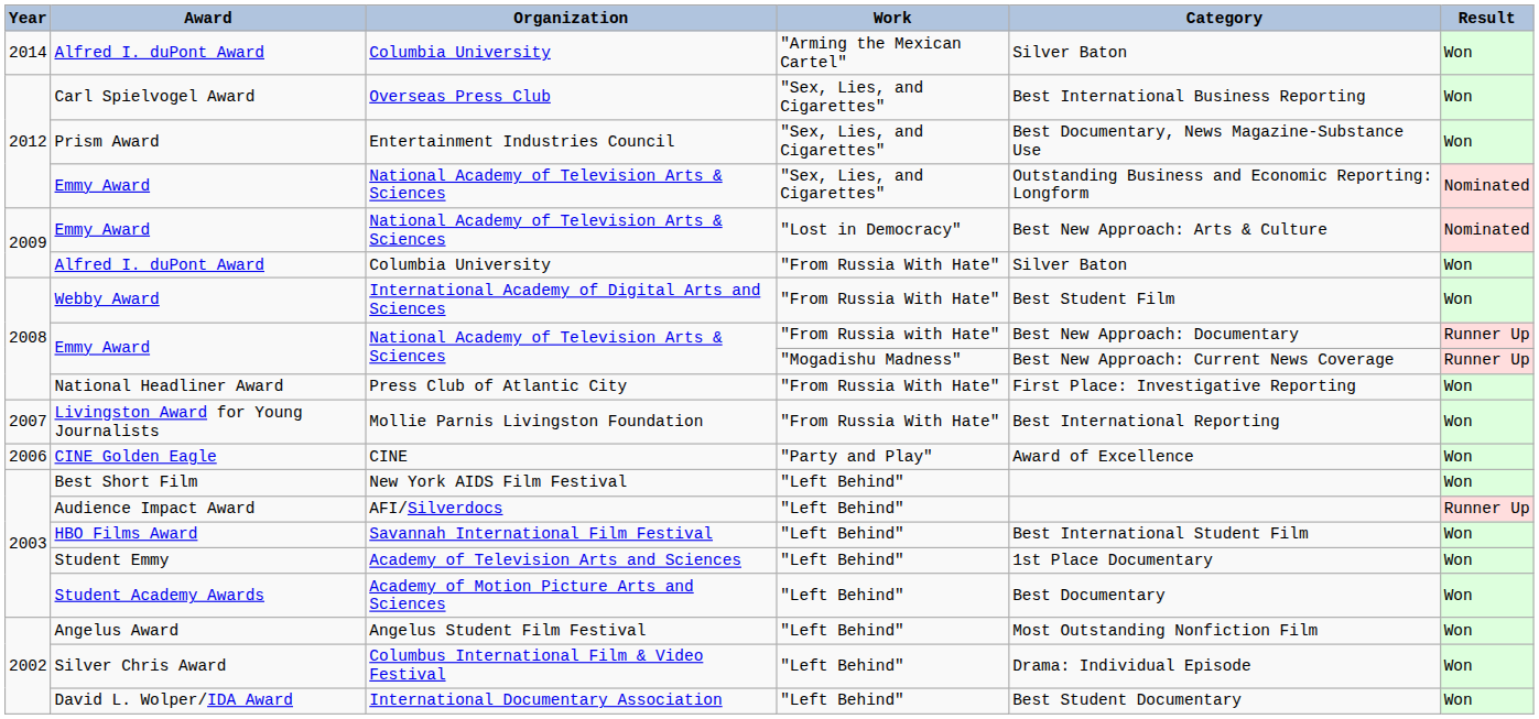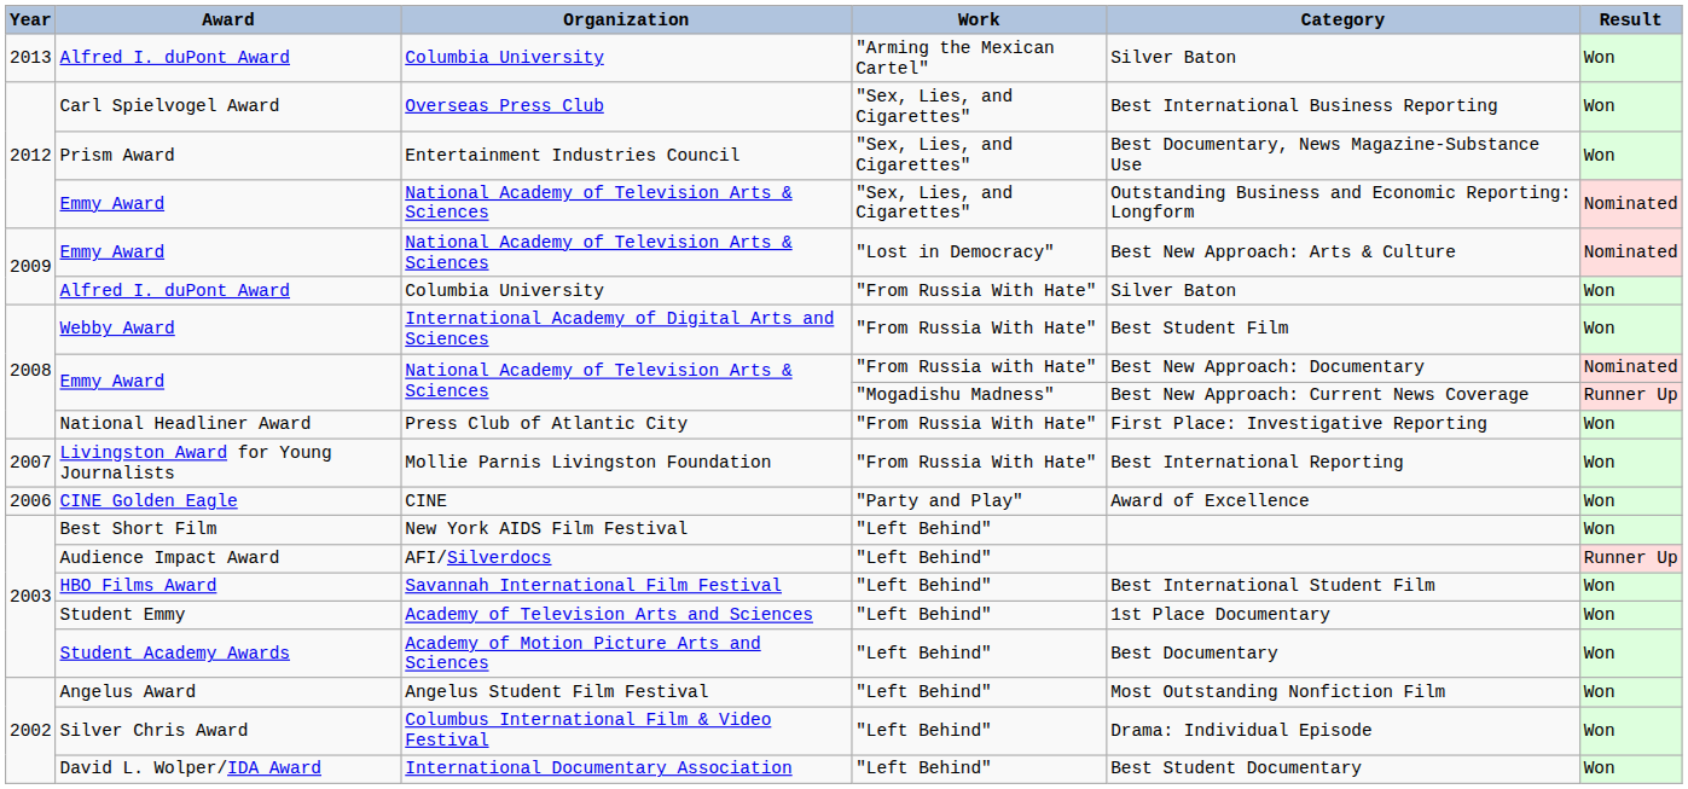Alfred I. duPont Award / "Arming the Mexican Cartel" | Year: 2014 -> 2013
Emmy Award / "From Russia with Hate" | Result: Runner Up -> Nominated
